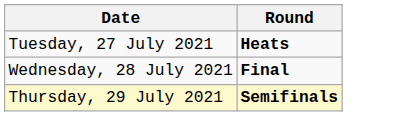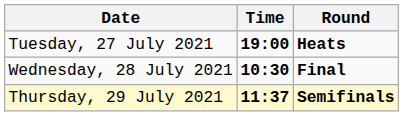+ column: Time | 19:00 | 10:30 | 11:37
